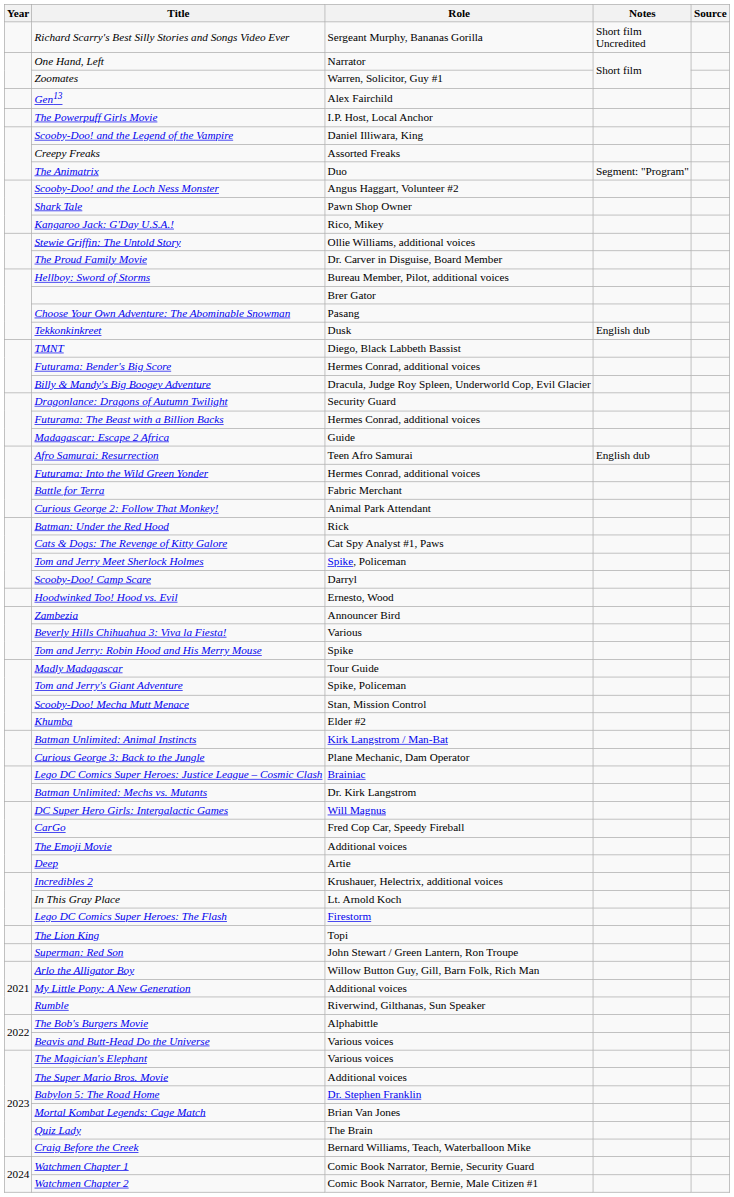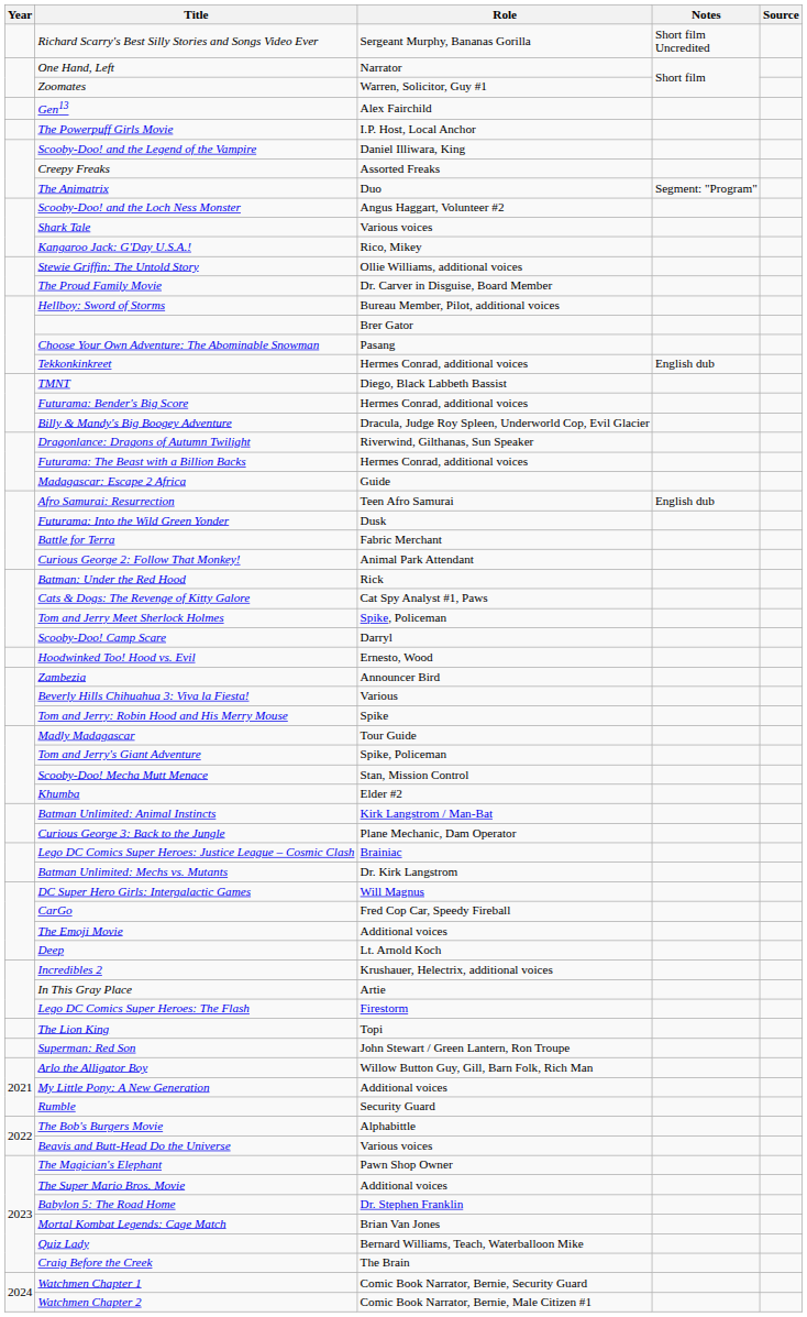Shark Tale | Role: Pawn Shop Owner -> Various voices
Tekkonkinkreet | Role: Dusk -> Hermes Conrad, additional voices
Dragonlance: Dragons of Autumn Twilight | Role: Security Guard -> Riverwind, Gilthanas, Sun Speaker
Futurama: Into the Wild Green Yonder | Role: Hermes Conrad, additional voices -> Dusk
Deep | Role: Artie -> Lt. Arnold Koch
In This Gray Place | Role: Lt. Arnold Koch -> Artie
Rumble | Role: Riverwind, Gilthanas, Sun Speaker -> Security Guard
The Magician's Elephant | Role: Various voices -> Pawn Shop Owner
Quiz Lady | Role: The Brain -> Bernard Williams, Teach, Waterballoon Mike
Craig Before the Creek | Role: Bernard Williams, Teach, Waterballoon Mike -> The Brain
